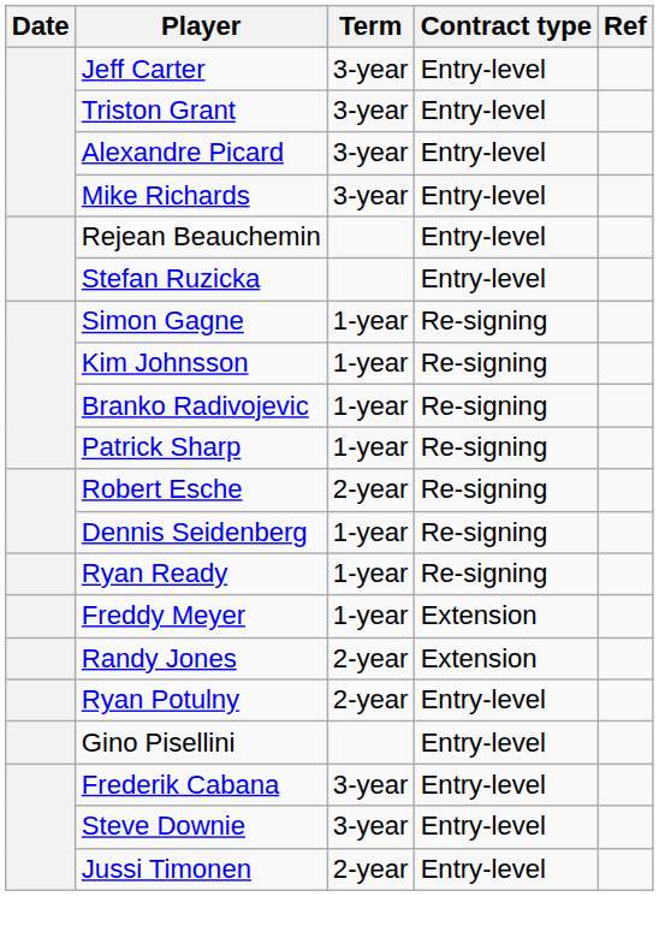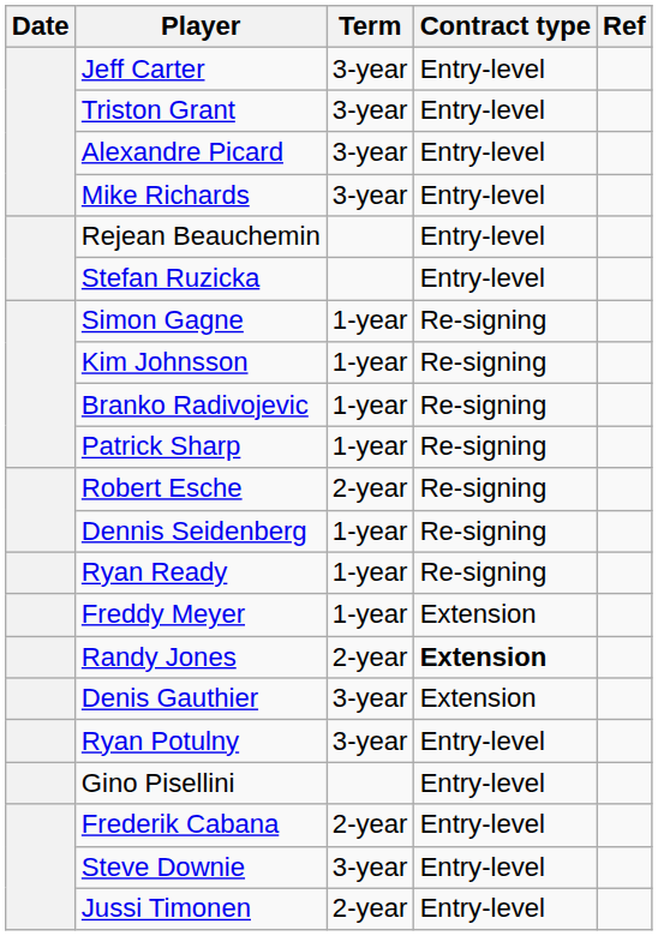Randy Jones | Contract type: normal -> bold
+ row: Denis Gauthier | 3-year | Extension
Ryan Potulny | Term: 2-year -> 3-year
Frederik Cabana | Term: 3-year -> 2-year
